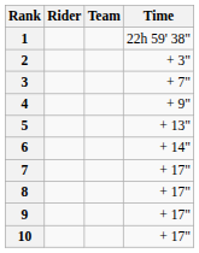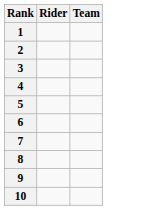- column: Time | 22h 59' 38" | + 3" | + 7" | + 9" | + 13" | + 14" | + 17" | + 17" | + 17" | + 17"
